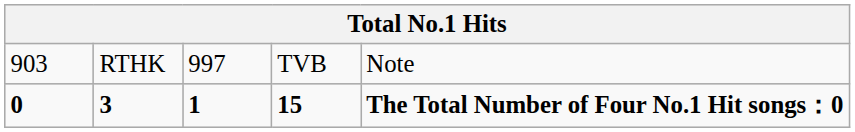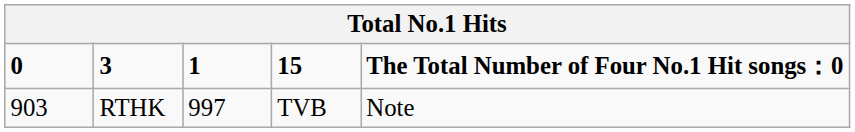rows swapped: RTHK <-> 3
